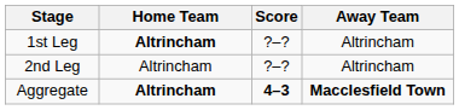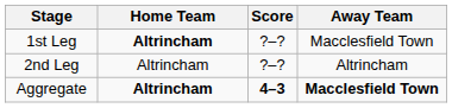1st Leg | Away Team: Altrincham -> Macclesfield Town
